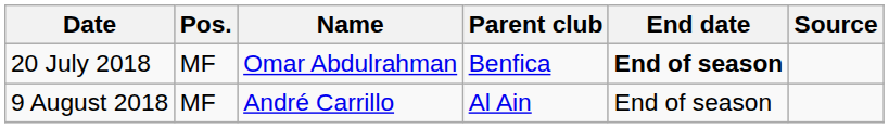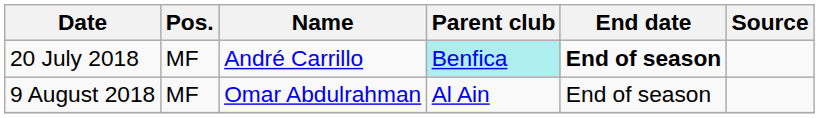20 July 2018 | Name: Omar Abdulrahman -> André Carrillo
20 July 2018 | Parent club: no background -> paleturquoise background
9 August 2018 | Name: André Carrillo -> Omar Abdulrahman
